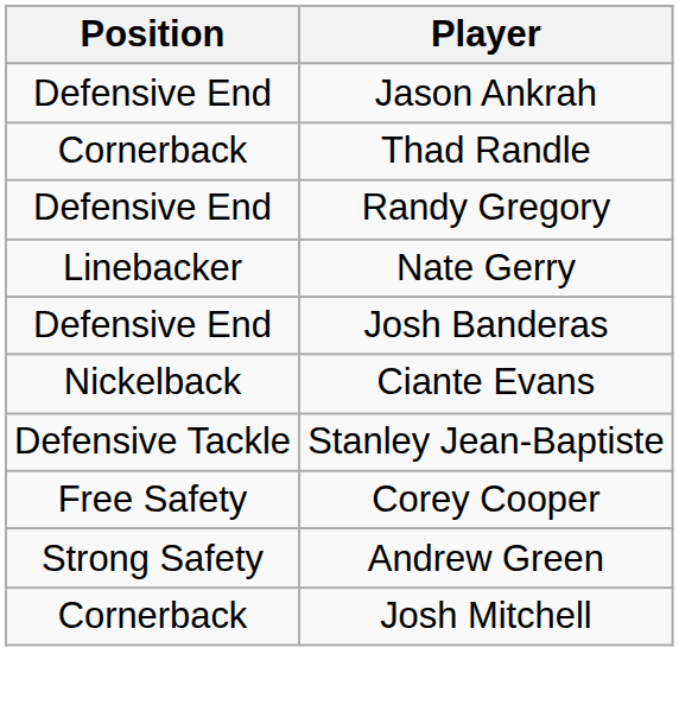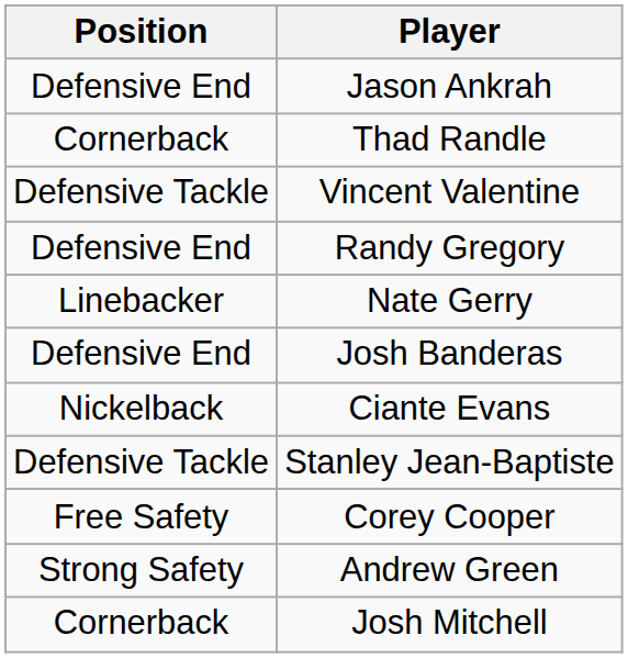+ row: Defensive Tackle | Vincent Valentine
